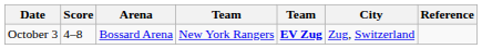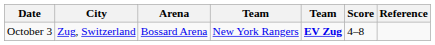columns swapped: City <-> Score
